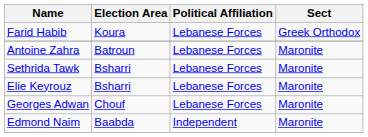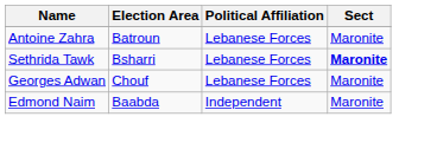- row: Farid Habib | Koura | Lebanese Forces | Greek Orthodox
Sethrida Tawk | Sect: normal -> bold
- row: Elie Keyrouz | Bsharri | Lebanese Forces | Maronite
